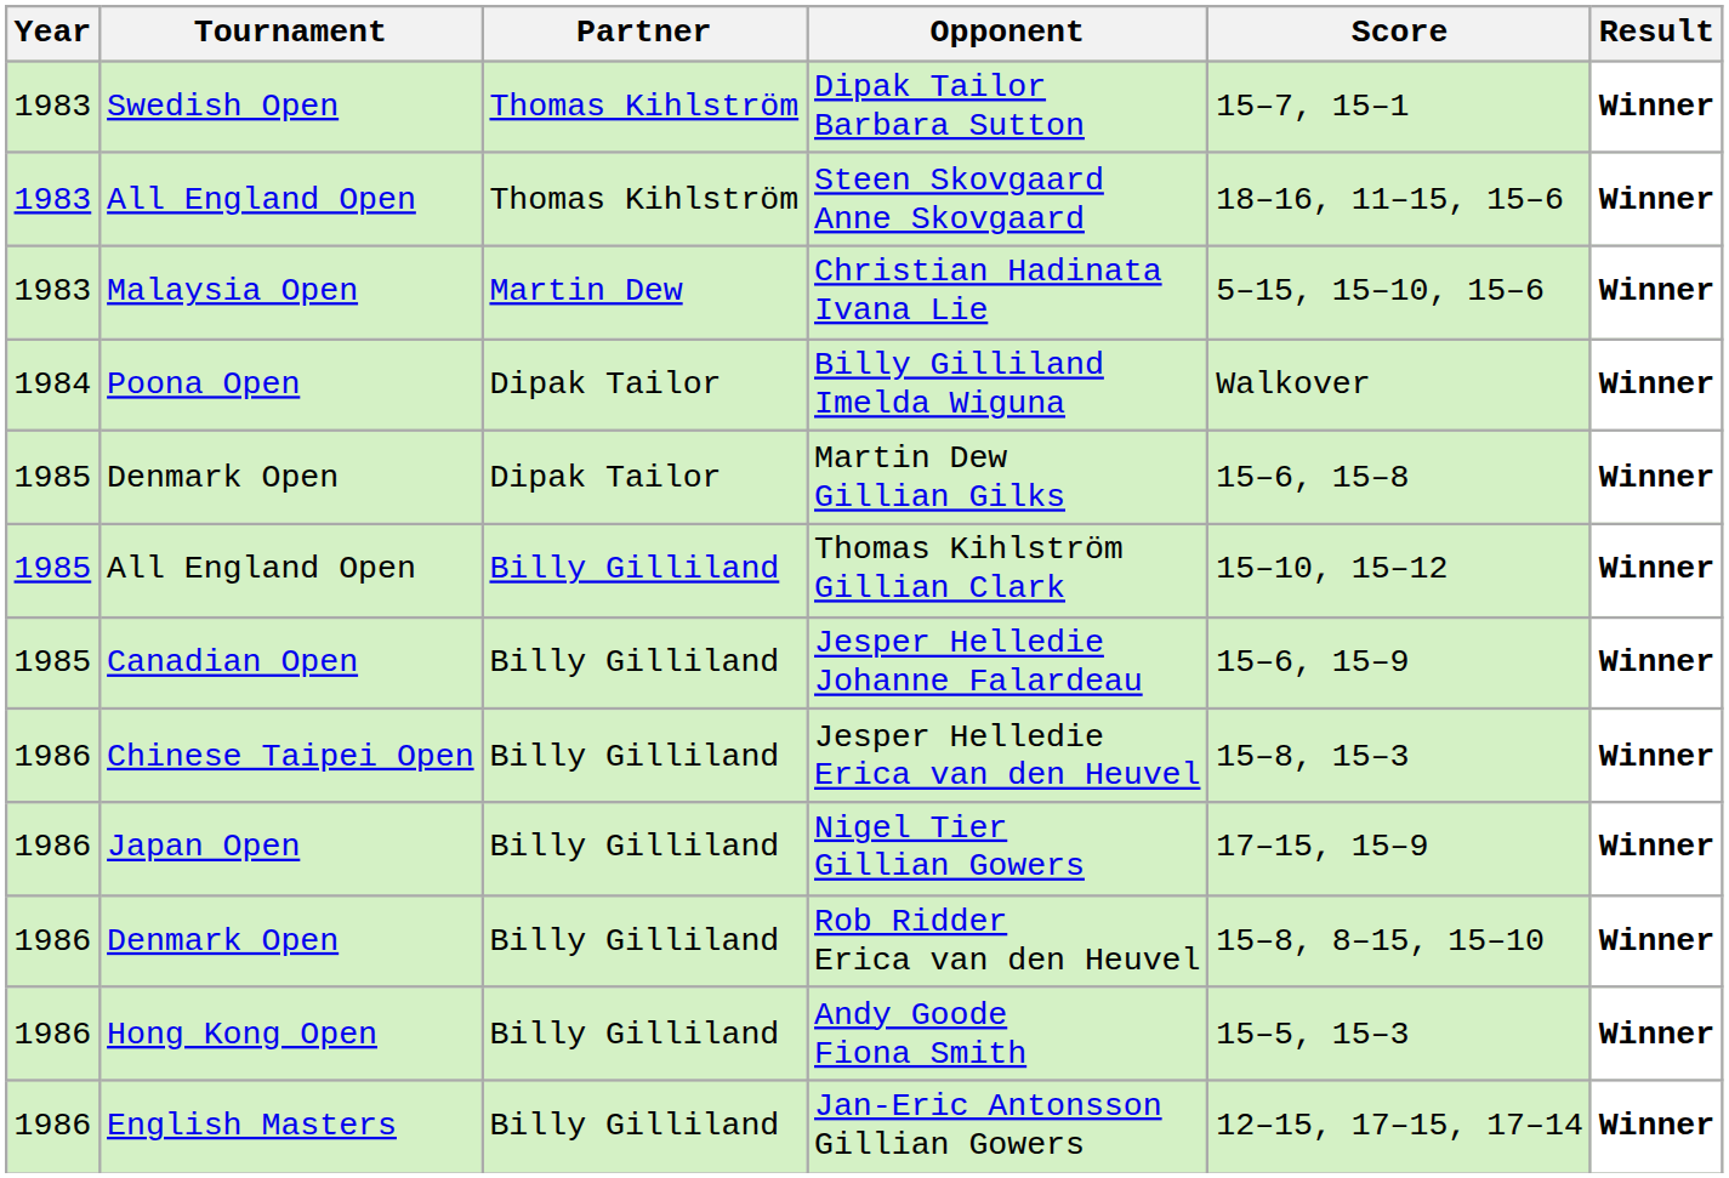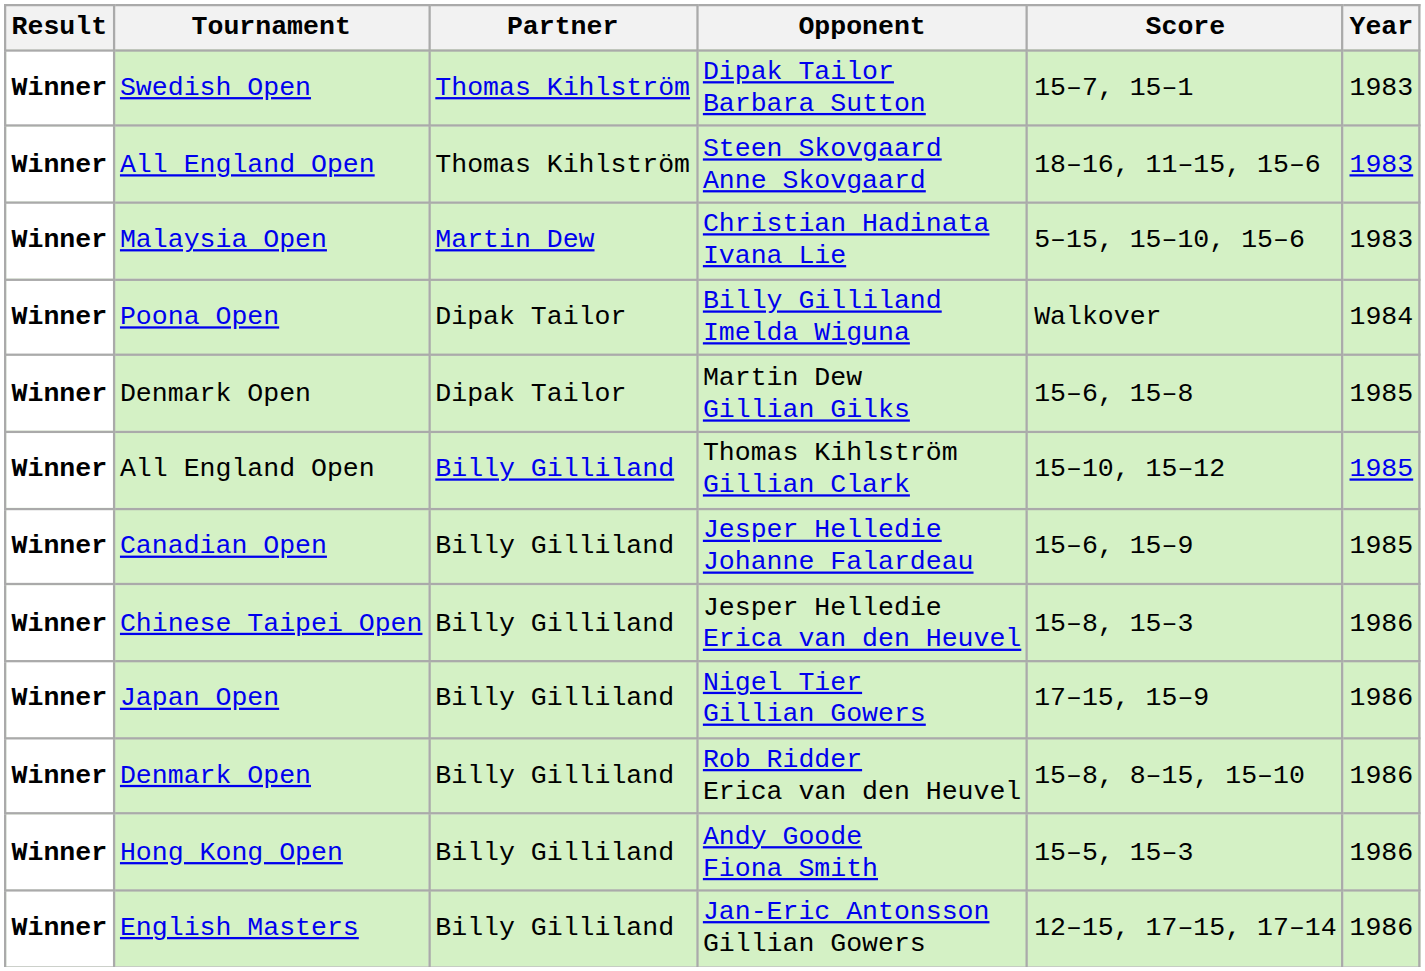columns swapped: Year <-> Result
